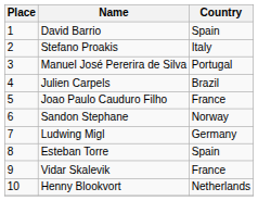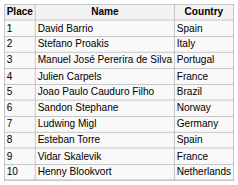Julien Carpels | Country: Brazil -> France
Joao Paulo Cauduro Filho | Country: France -> Brazil
